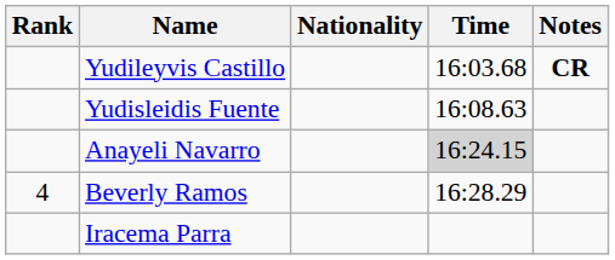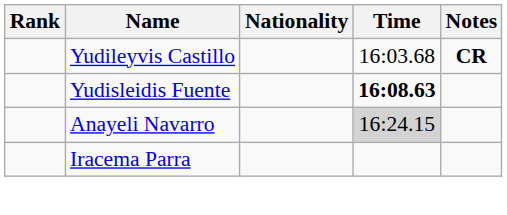Yudisleidis Fuente | Time: normal -> bold
- row: 4 | Beverly Ramos | 16:28.29
